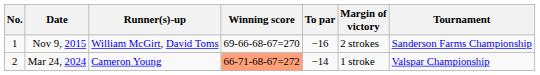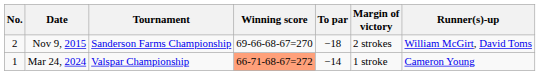columns swapped: Tournament <-> Runner(s)-up
Nov 9, 2015 | No.: 1 -> 2
Nov 9, 2015 | To par: −16 -> −18
Mar 24, 2024 | No.: 2 -> 1
